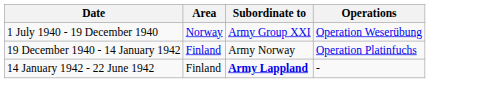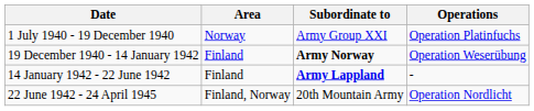1 July 1940 - 19 December 1940 | Operations: Operation Weserübung -> Operation Platinfuchs
19 December 1940 - 14 January 1942 | Subordinate to: normal -> bold
19 December 1940 - 14 January 1942 | Operations: Operation Platinfuchs -> Operation Weserübung
+ row: 22 June 1942 - 24 April 1945 | Finland, Norway | 20th Mountain Army | Operation Nordlicht
